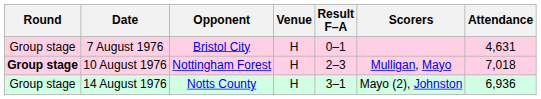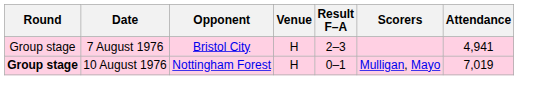7 August 1976 | Result F–A: 0–1 -> 2–3
7 August 1976 | Attendance: 4,631 -> 4,941
10 August 1976 | Result F–A: 2–3 -> 0–1
10 August 1976 | Attendance: 7,018 -> 7,019
- row: Group stage | 14 August 1976 | Notts County | H | 3–1 | Mayo (2), Johnston | 6,936
